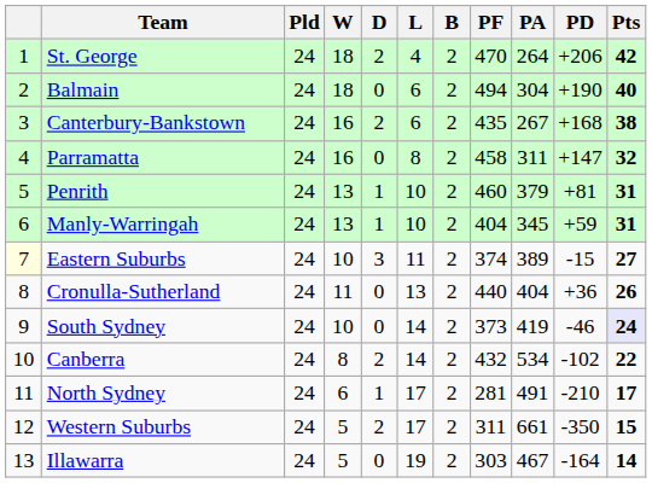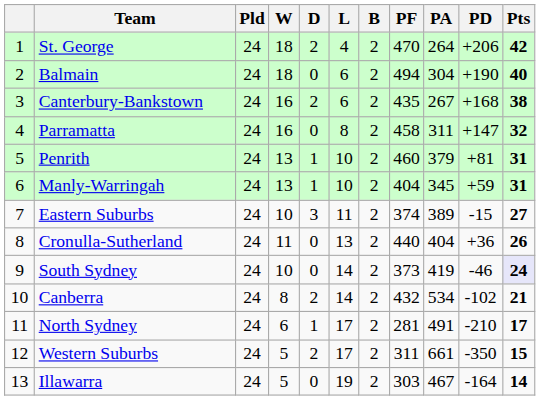Eastern Suburbs | column 1: lightyellow background -> no background
Canberra | Pts: 22 -> 21
